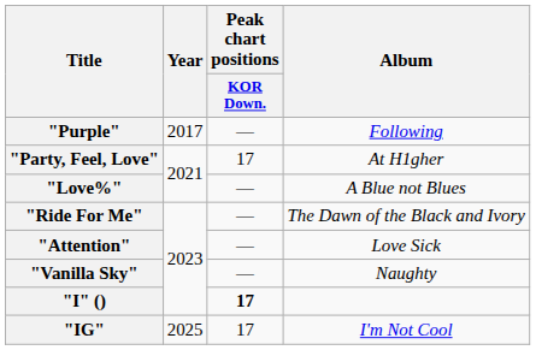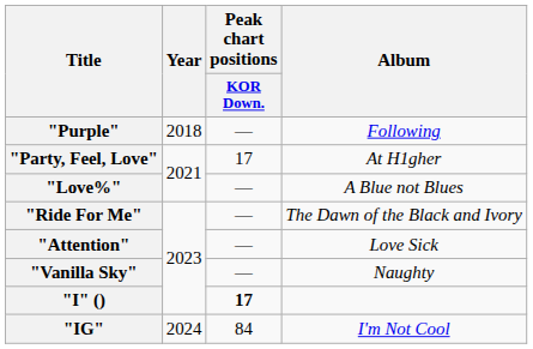"Purple" | Year: 2017 -> 2018
"IG" | Year: 2025 -> 2024
"IG" | Peak chart positions / KOR Down.: 17 -> 84
